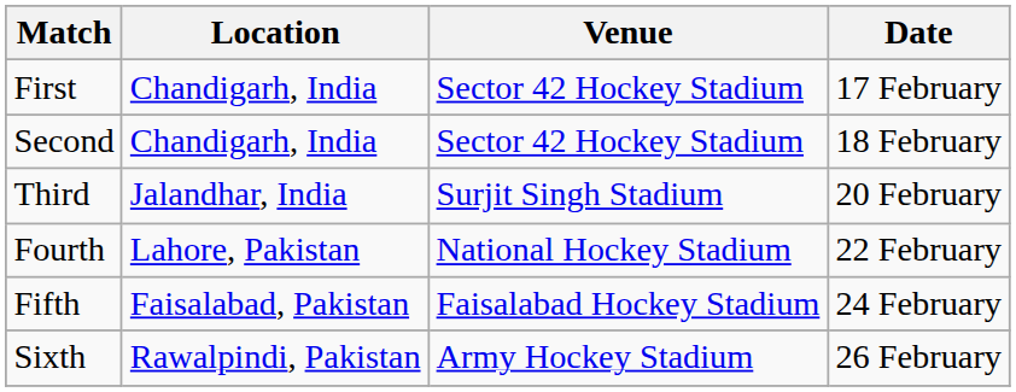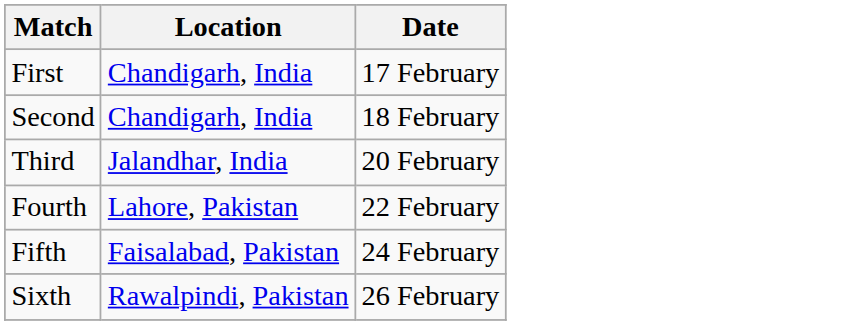- column: Venue | Sector 42 Hockey Stadium | Sector 42 Hockey Stadium | Surjit Singh Stadium | National Hockey Stadium | Faisalabad Hockey Stadium | Army Hockey Stadium
